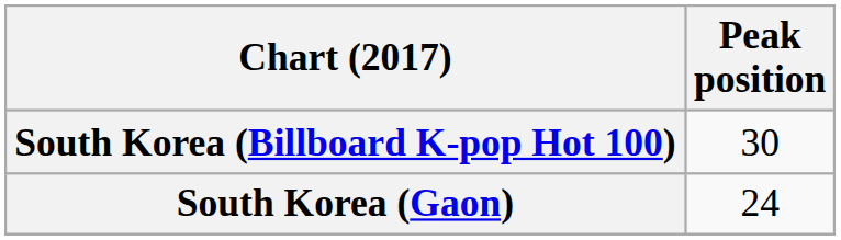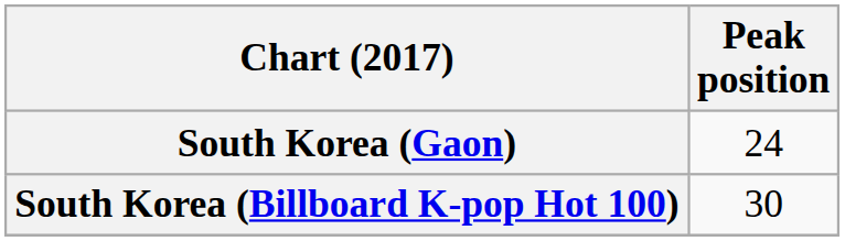rows swapped: South Korea (Gaon) <-> South Korea (Billboard K-pop Hot 100)
